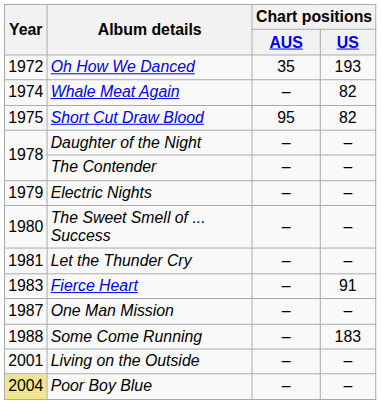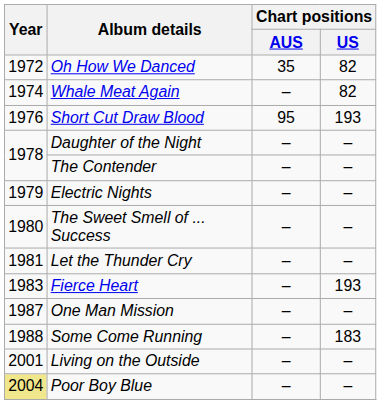Oh How We Danced | Chart positions / US: 193 -> 82
Short Cut Draw Blood | Year: 1975 -> 1976
Short Cut Draw Blood | Chart positions / US: 82 -> 193
Fierce Heart | Chart positions / US: 91 -> 193
